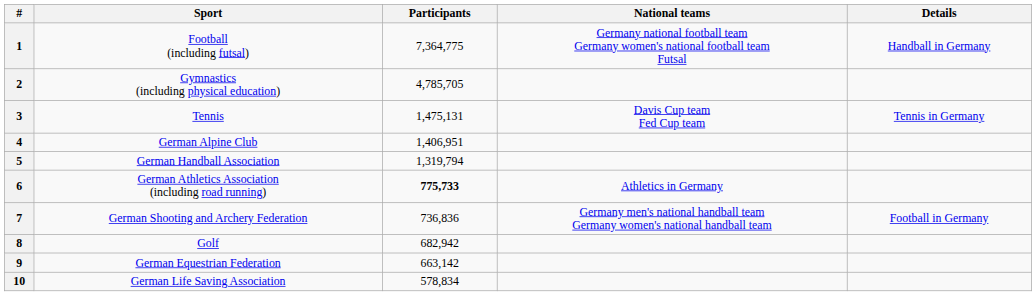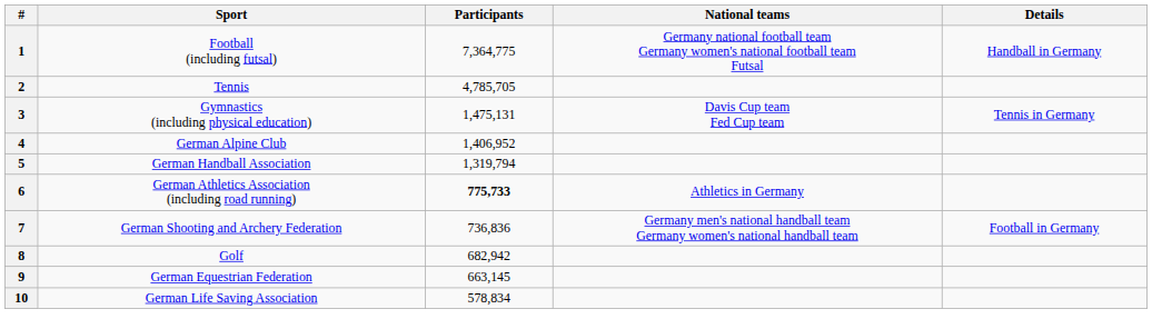2 | Sport: Gymnastics (including physical education) -> Tennis
3 | Sport: Tennis -> Gymnastics (including physical education)
4 | Participants: 1,406,951 -> 1,406,952
9 | Participants: 663,142 -> 663,145
